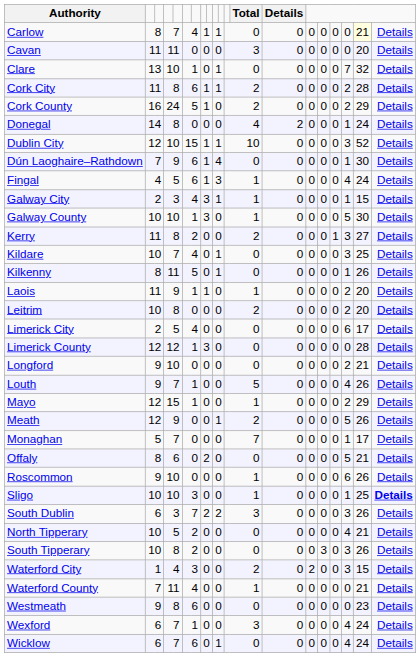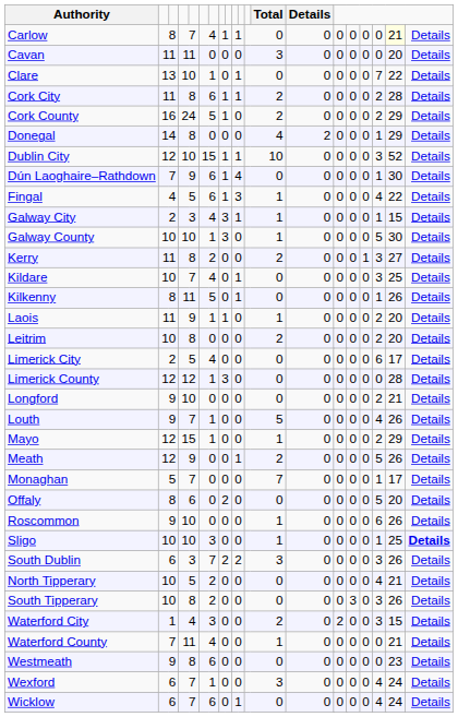Clare | column 24: 32 -> 22
Donegal | column 24: 24 -> 29
Fingal | column 24: 24 -> 22
Offaly | column 24: 21 -> 20
